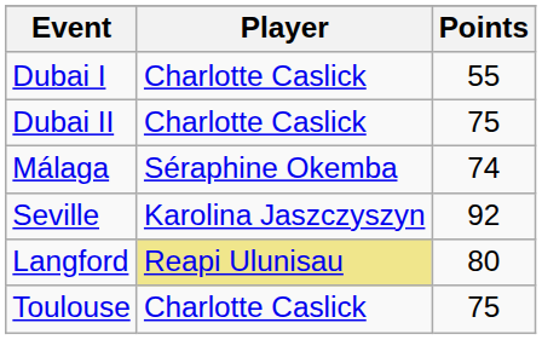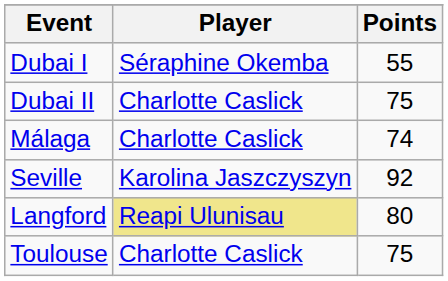Dubai I | Player: Charlotte Caslick -> Séraphine Okemba
Málaga | Player: Séraphine Okemba -> Charlotte Caslick
